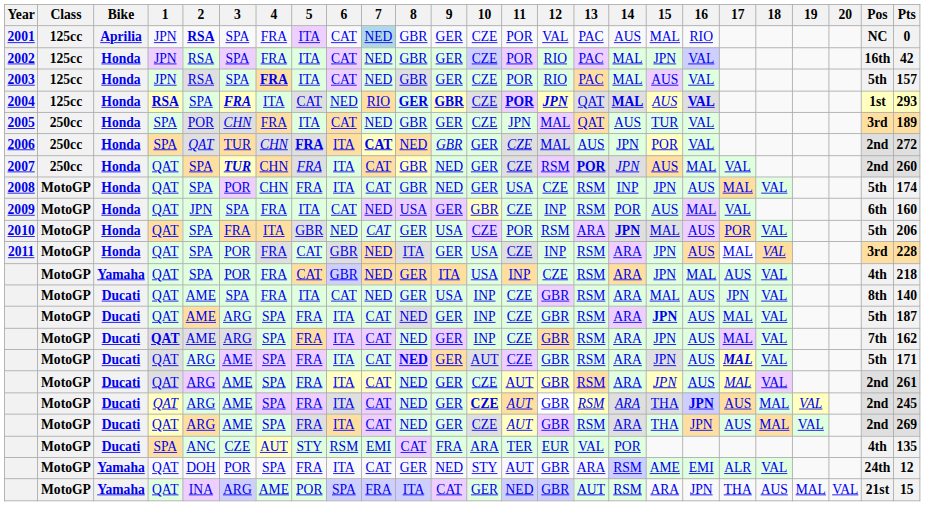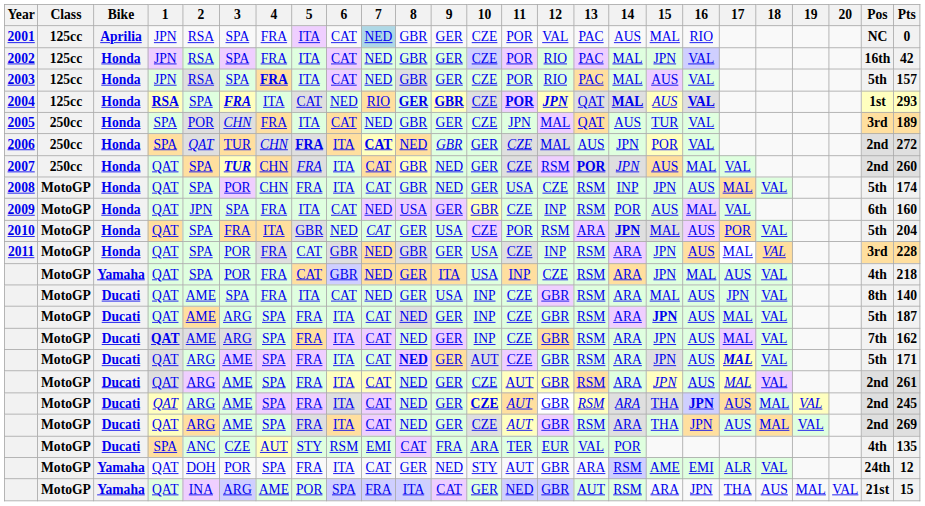2001 | 2: bold -> normal
2010 | Pts: 206 -> 204
2011 | 8: ITA -> GBR
